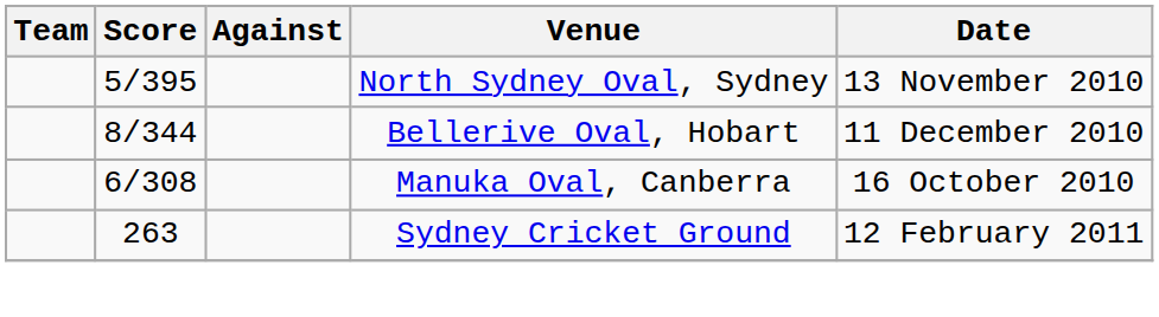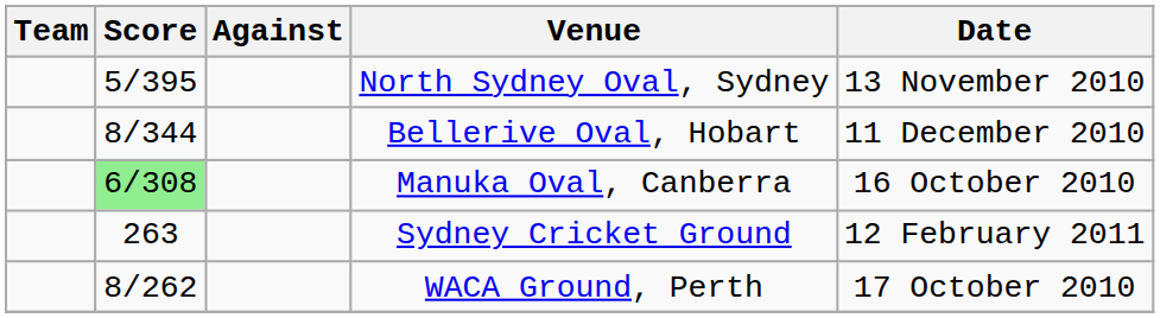Manuka Oval, Canberra | Score: no background -> lightgreen background
+ row: 8/262 | WACA Ground, Perth | 17 October 2010
